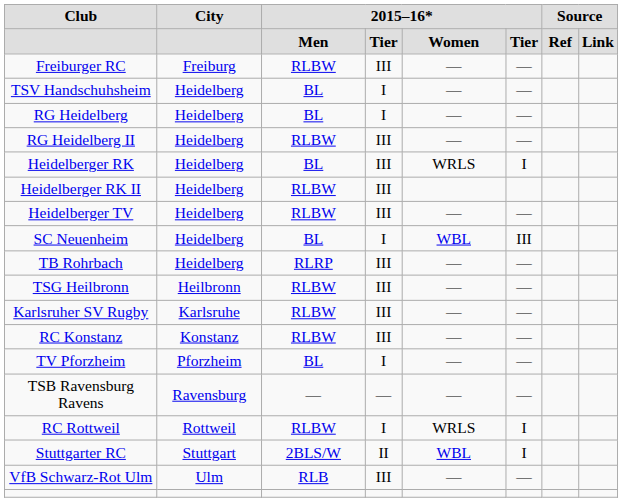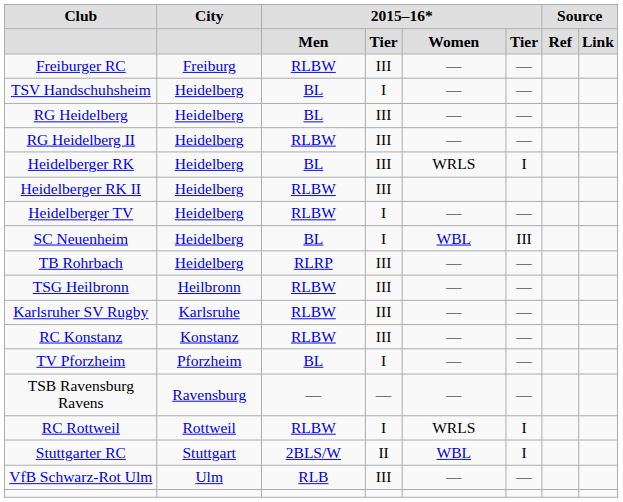RG Heidelberg | column 4: I -> III
Heidelberger TV | column 4: III -> I
